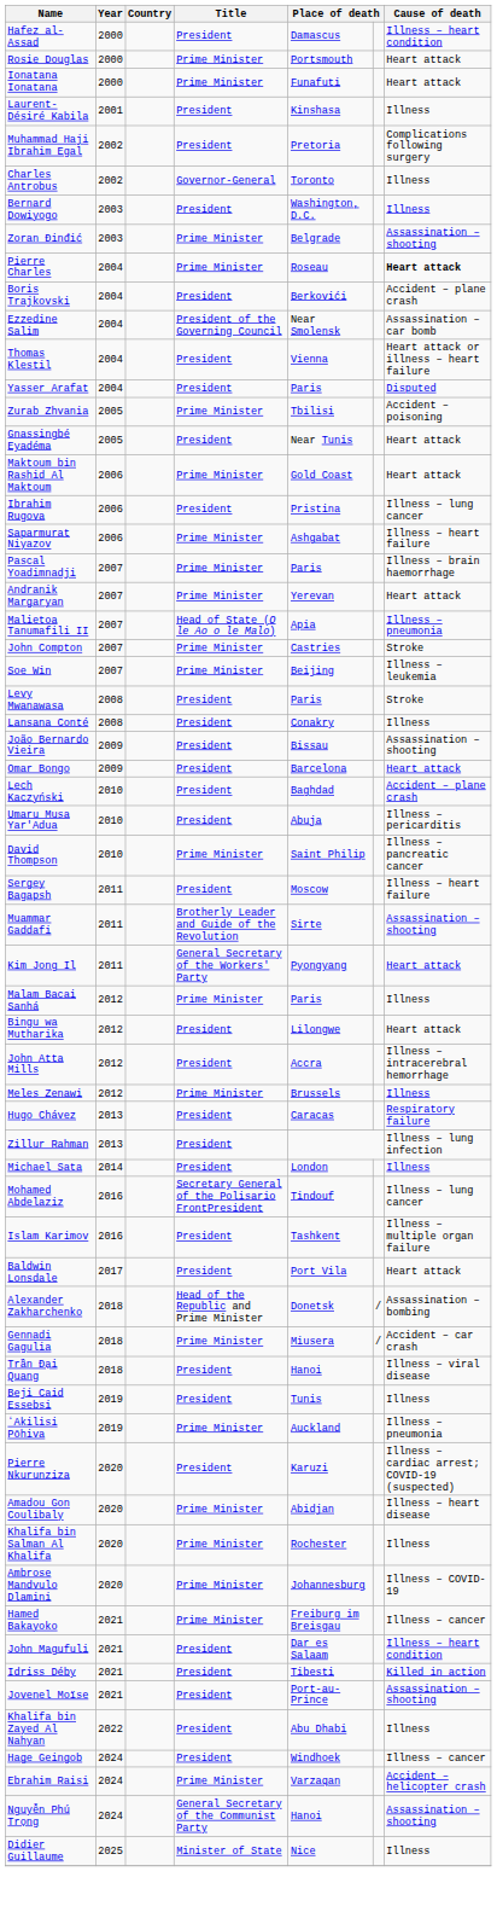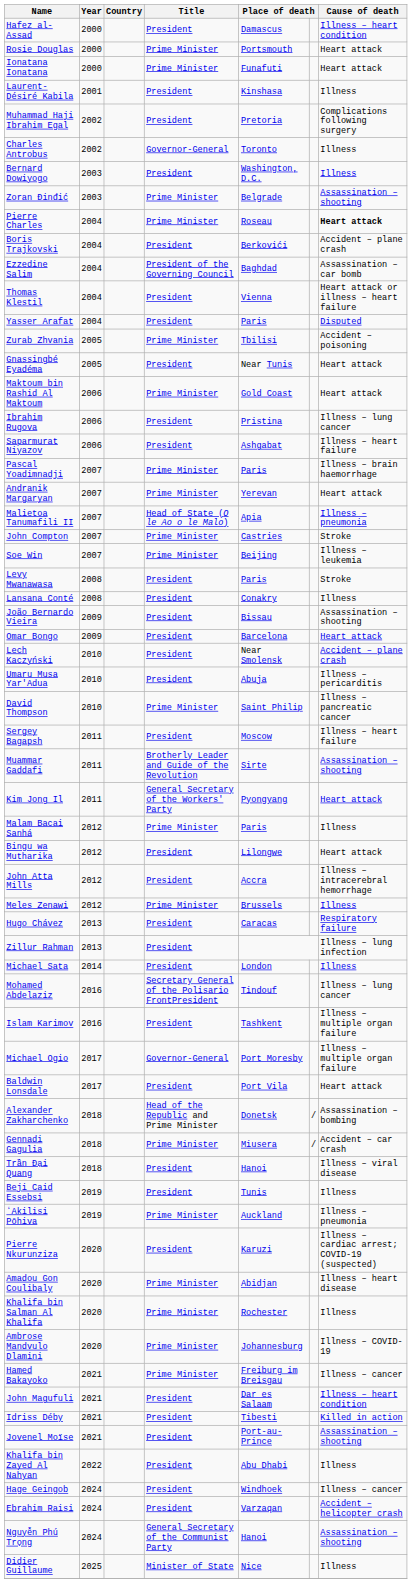Ezzedine Salim | column 5: Near Smolensk -> Baghdad
Saparmurat Niyazov | Title: Prime Minister -> President
Lech Kaczyński | column 5: Baghdad -> Near Smolensk
+ row: Michael Ogio | 2017 | Governor-General | Port Moresby | Illness – multiple organ failure
Ebrahim Raisi | Title: Prime Minister -> President
